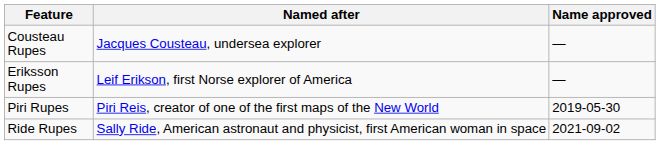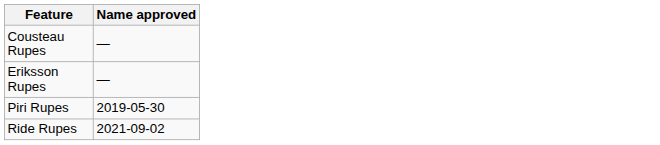- column: Named after | Jacques Cousteau, undersea explorer | Leif Erikson, first Norse explorer of America | Piri Reis, creator of one of the first maps of the New World | Sally Ride, American astronaut and physicist, first American woman in space
